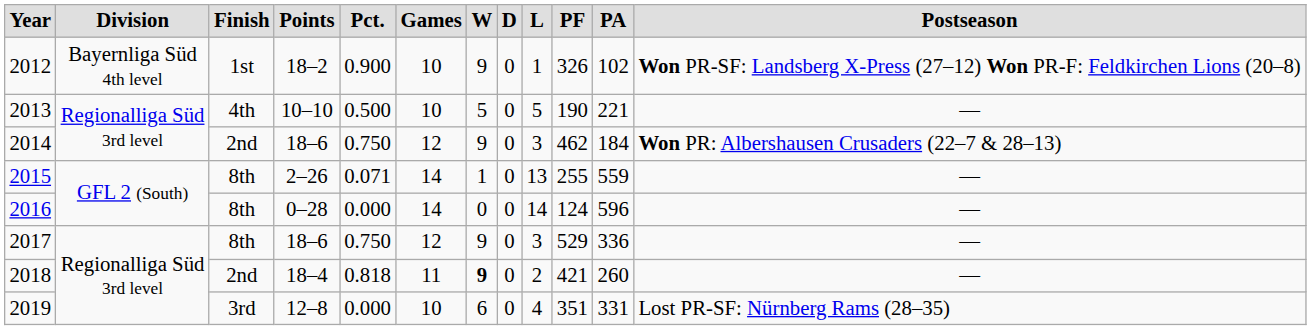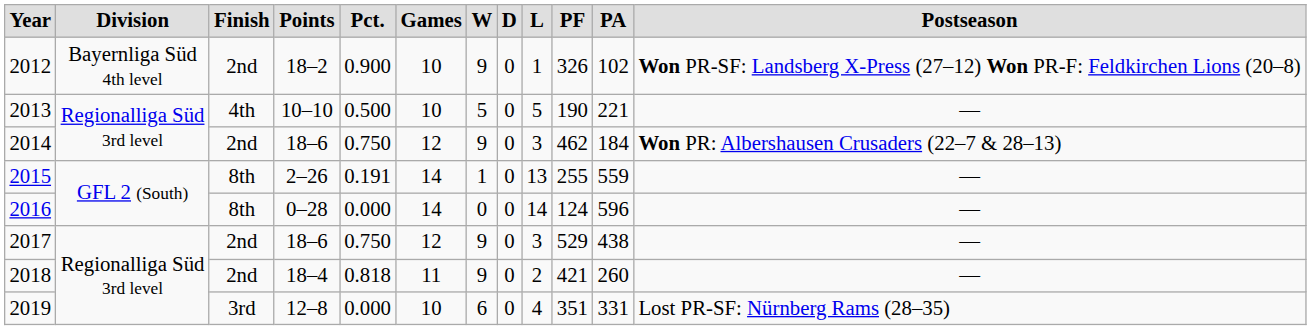2012 | column 3: 1st -> 2nd
2015 | column 5: 0.071 -> 0.191
2017 | column 3: 8th -> 2nd
2017 | column 11: 336 -> 438
2018 | column 7: bold -> normal
